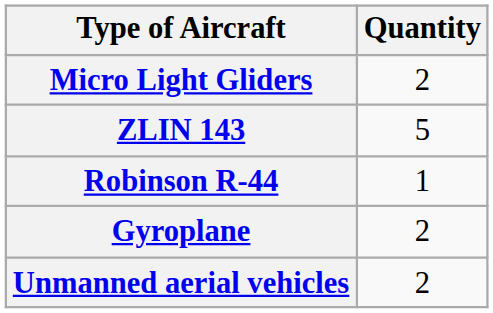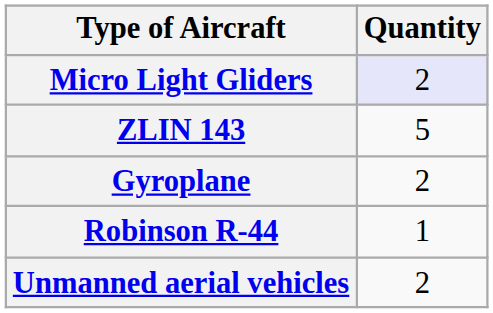Micro Light Gliders | Quantity: no background -> lavender background
rows swapped: Robinson R-44 <-> Gyroplane
